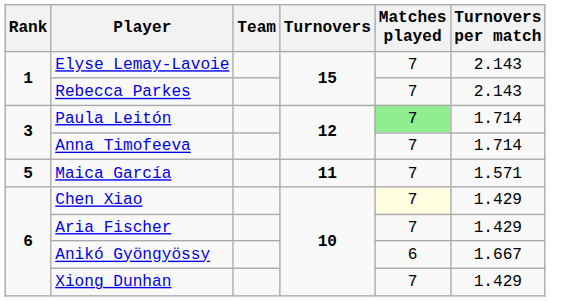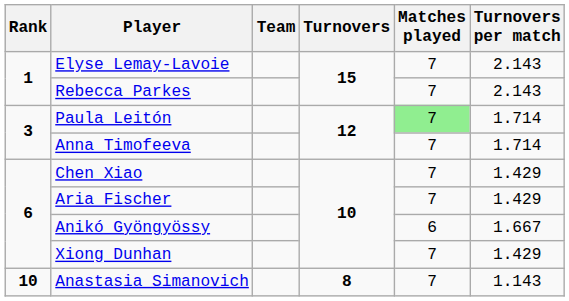- row: 5 | Maica García | 11 | 7 | 1.571
Chen Xiao | Matches played: lightyellow background -> no background
+ row: 10 | Anastasia Simanovich | 8 | 7 | 1.143
